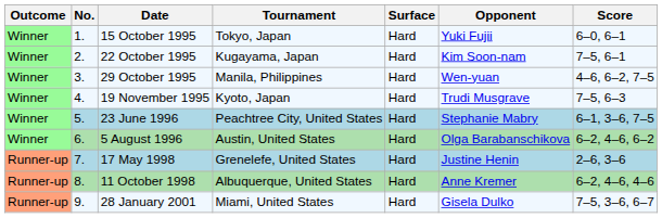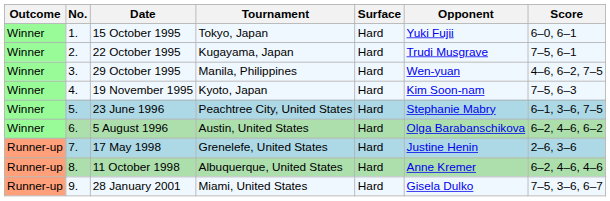22 October 1995 | Opponent: Kim Soon-nam -> Trudi Musgrave
19 November 1995 | Opponent: Trudi Musgrave -> Kim Soon-nam
